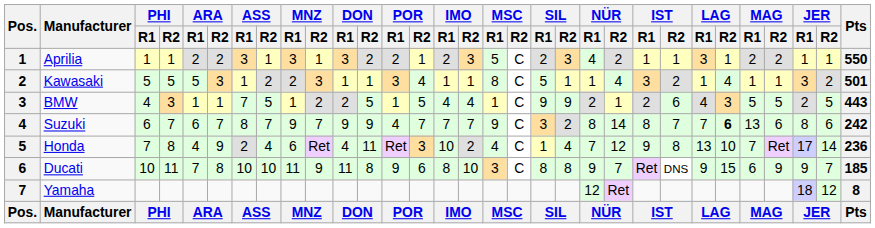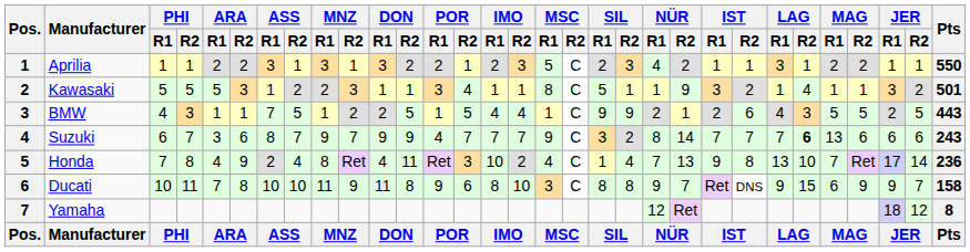Kawasaki | NÜR / R2: 4 -> 9
Suzuki | ARA / R1: 6 -> 3
Suzuki | ARA / R2: 7 -> 6
Suzuki | IST / R1: 8 -> 7
Suzuki | JER / R1: 8 -> 6
Suzuki | Pts: 242 -> 243
Honda | MNZ / R1: 6 -> 8
Honda | NÜR / R2: 12 -> 13
Ducati | Pts: 185 -> 158
